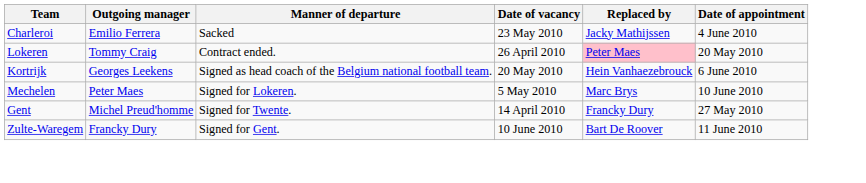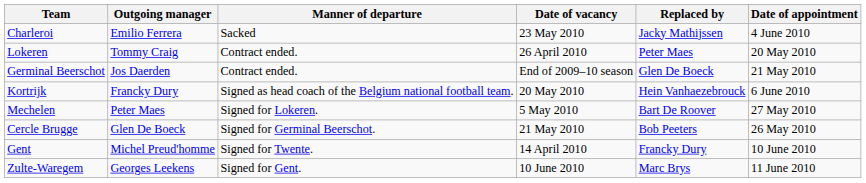Lokeren | Replaced by: pink background -> no background
+ row: Germinal Beerschot | Jos Daerden | Contract ended. | End of 2009–10 season | Glen De Boeck | 21 May 2010
Kortrijk | Outgoing manager: Georges Leekens -> Francky Dury
Mechelen | Replaced by: Marc Brys -> Bart De Roover
Mechelen | Date of appointment: 10 June 2010 -> 27 May 2010
+ row: Cercle Brugge | Glen De Boeck | Signed for Germinal Beerschot. | 21 May 2010 | Bob Peeters | 26 May 2010
Gent | Date of appointment: 27 May 2010 -> 10 June 2010
Zulte-Waregem | Outgoing manager: Francky Dury -> Georges Leekens
Zulte-Waregem | Replaced by: Bart De Roover -> Marc Brys
